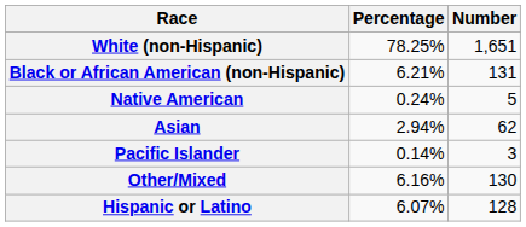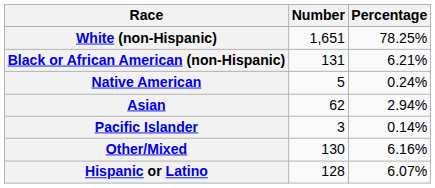columns swapped: Number <-> Percentage
